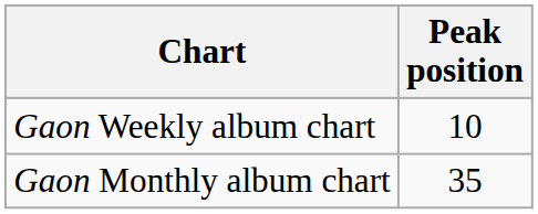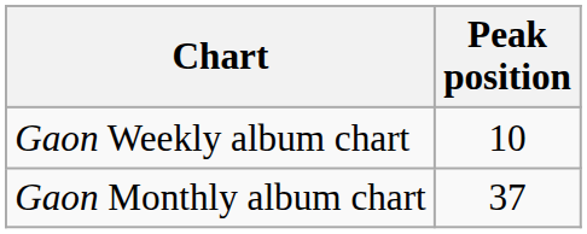Gaon Monthly album chart | Peak position: 35 -> 37
